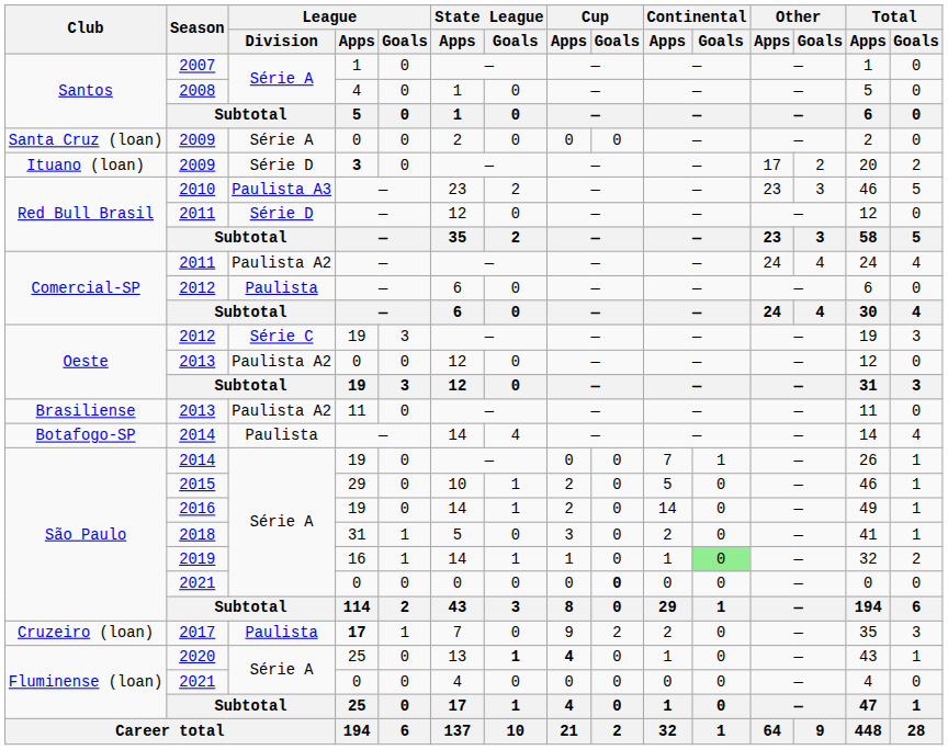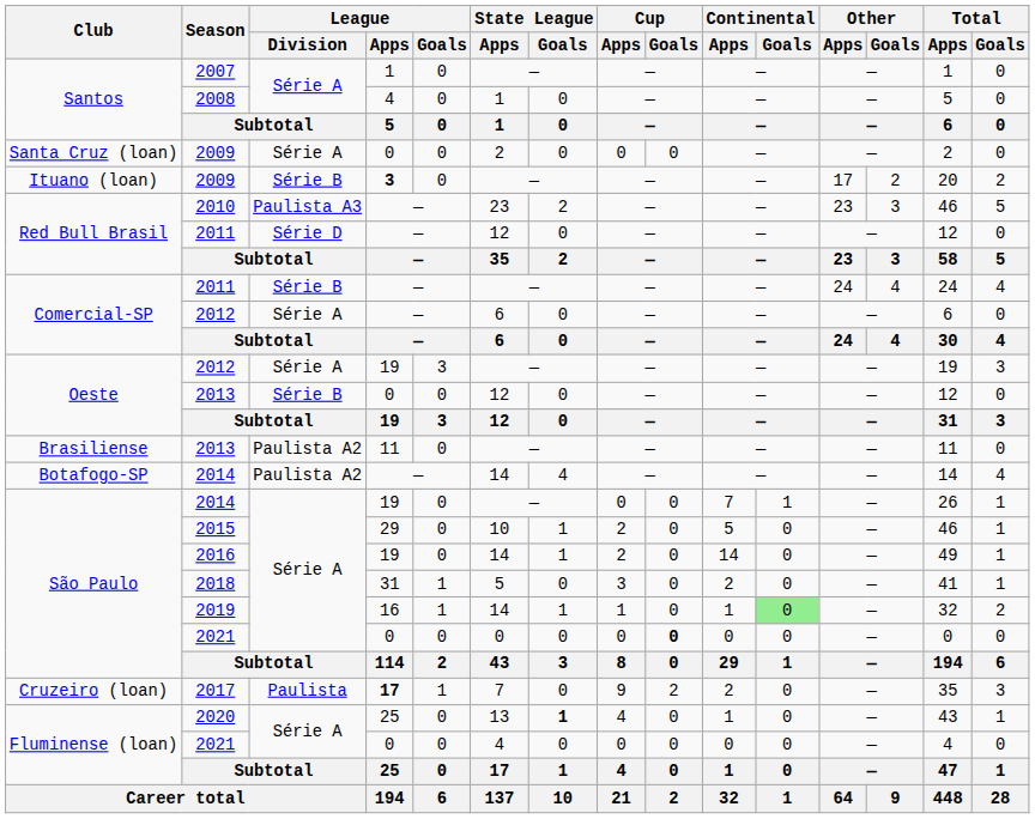Ituano (loan) / 2009 | League / Division: Série D -> Série B
Comercial-SP / 2011 | League / Division: Paulista A2 -> Série B
Comercial-SP / 2012 | League / Division: Paulista -> Série A
Oeste / 2012 | League / Division: Série C -> Série A
Oeste / 2013 | League / Division: Paulista A2 -> Série B
Botafogo-SP / 2014 | League / Division: Paulista -> Paulista A2
2020 | Cup / Apps: bold -> normal
